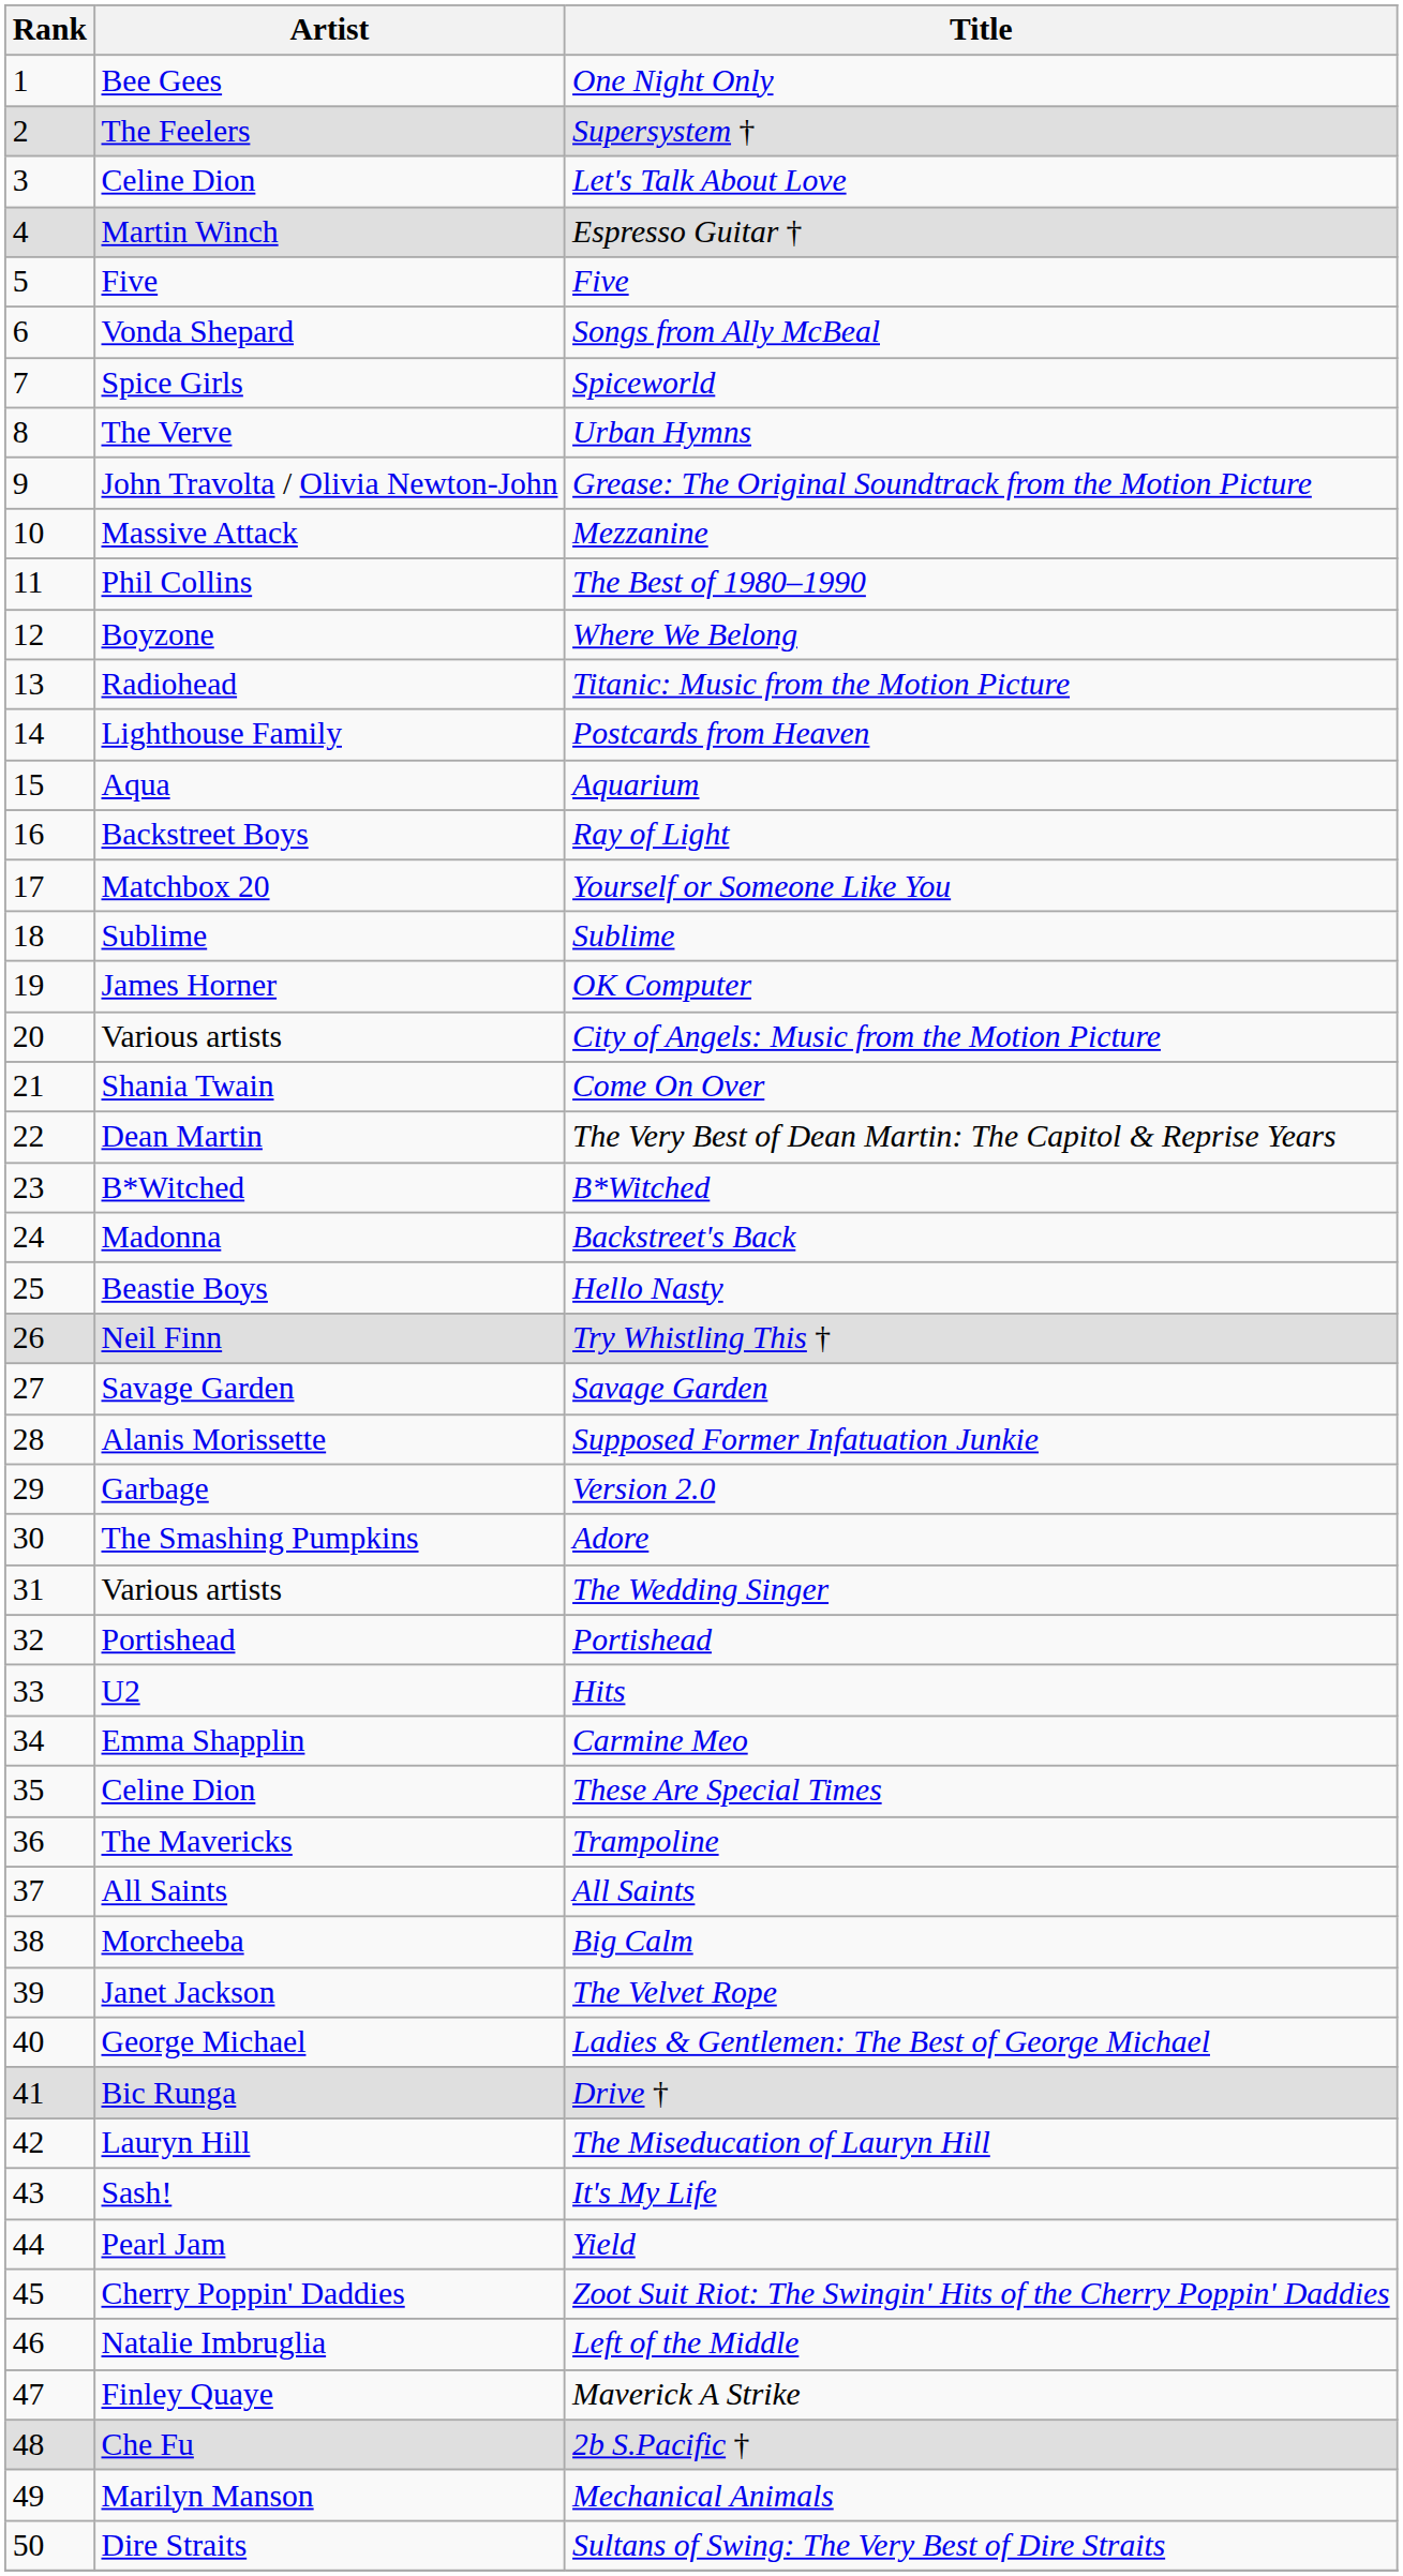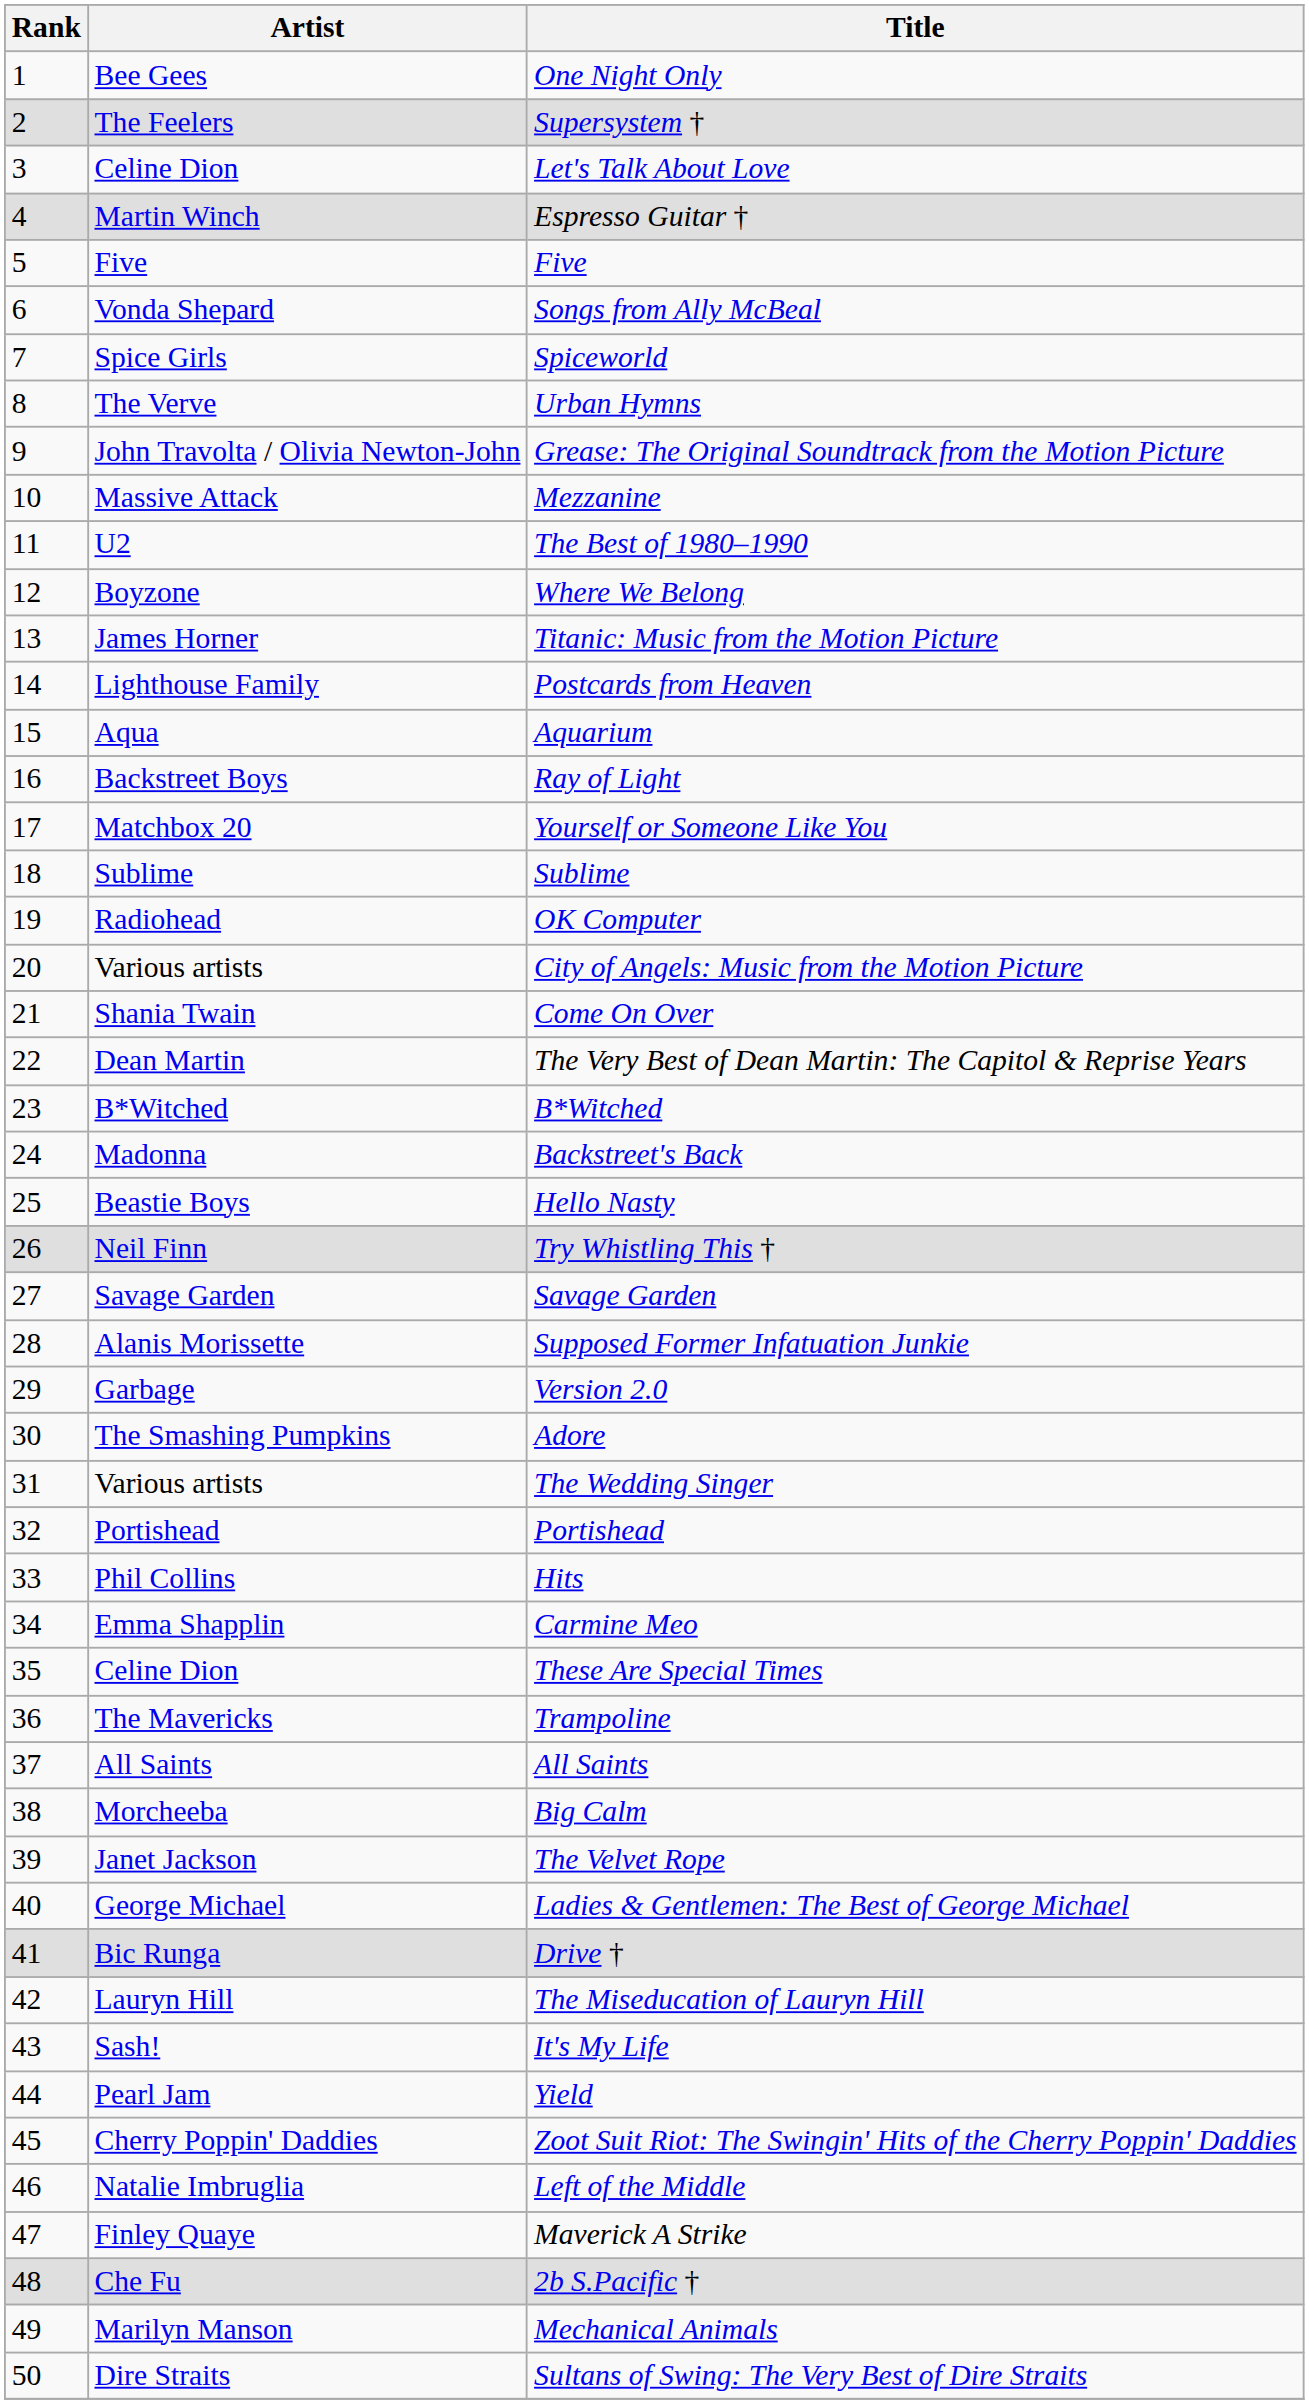The Best of 1980–1990 | Artist: Phil Collins -> U2
Titanic: Music from the Motion Picture | Artist: Radiohead -> James Horner
OK Computer | Artist: James Horner -> Radiohead
Hits | Artist: U2 -> Phil Collins
